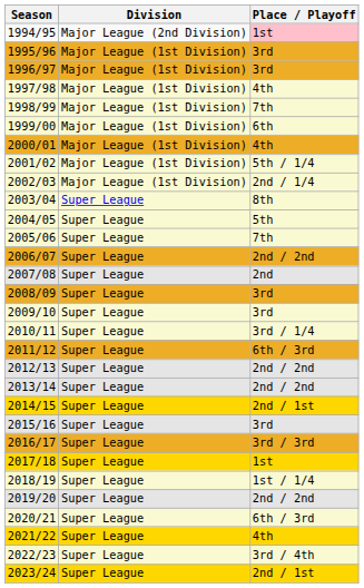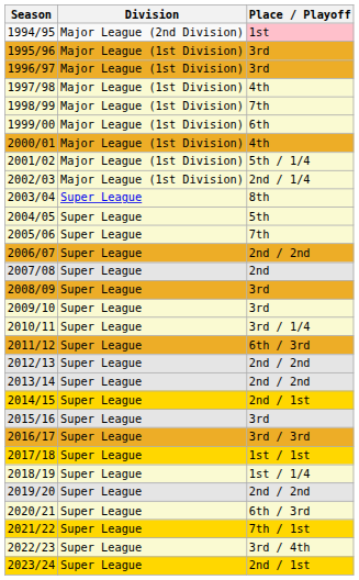2017/18 | Place / Playoff: 1st -> 1st / 1st
2021/22 | Place / Playoff: 4th -> 7th / 1st
